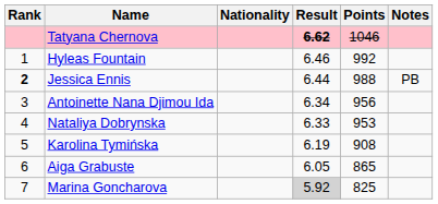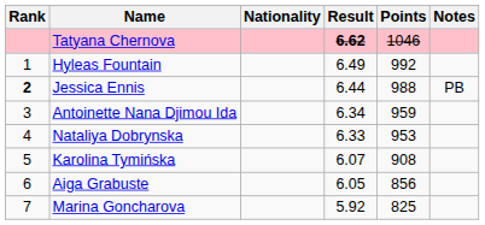Hyleas Fountain | Result: 6.46 -> 6.49
Antoinette Nana Djimou Ida | Points: 956 -> 959
Karolina Tymińska | Result: 6.19 -> 6.07
Aiga Grabuste | Points: 865 -> 856
Marina Goncharova | Result: lightgrey background -> no background
